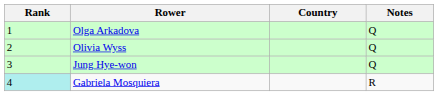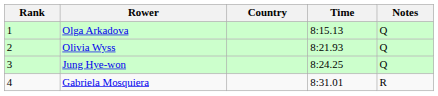+ column: Time | 8:15.13 | 8:21.93 | 8:24.25 | 8:31.01
Gabriela Mosquiera | Rank: paleturquoise background -> no background
